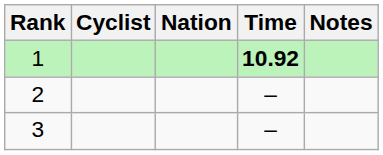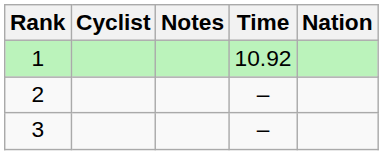columns swapped: Nation <-> Notes
1 | Time: bold -> normal
